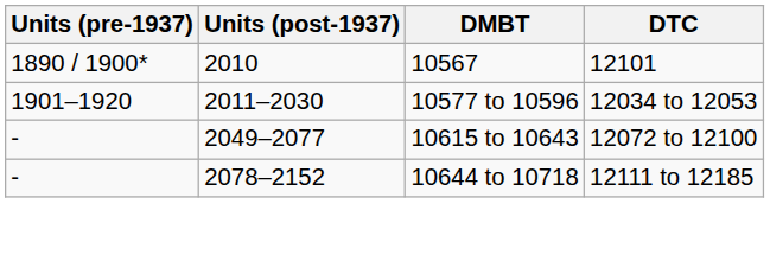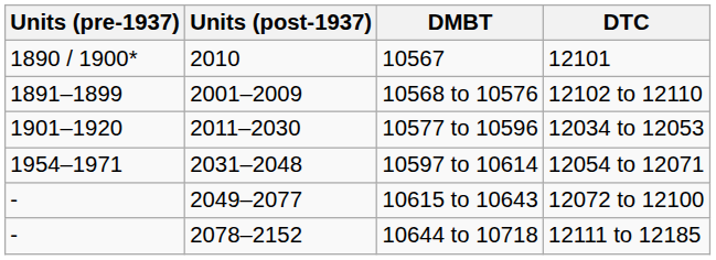+ row: 1891–1899 | 2001–2009 | 10568 to 10576 | 12102 to 12110
+ row: 1954–1971 | 2031–2048 | 10597 to 10614 | 12054 to 12071
